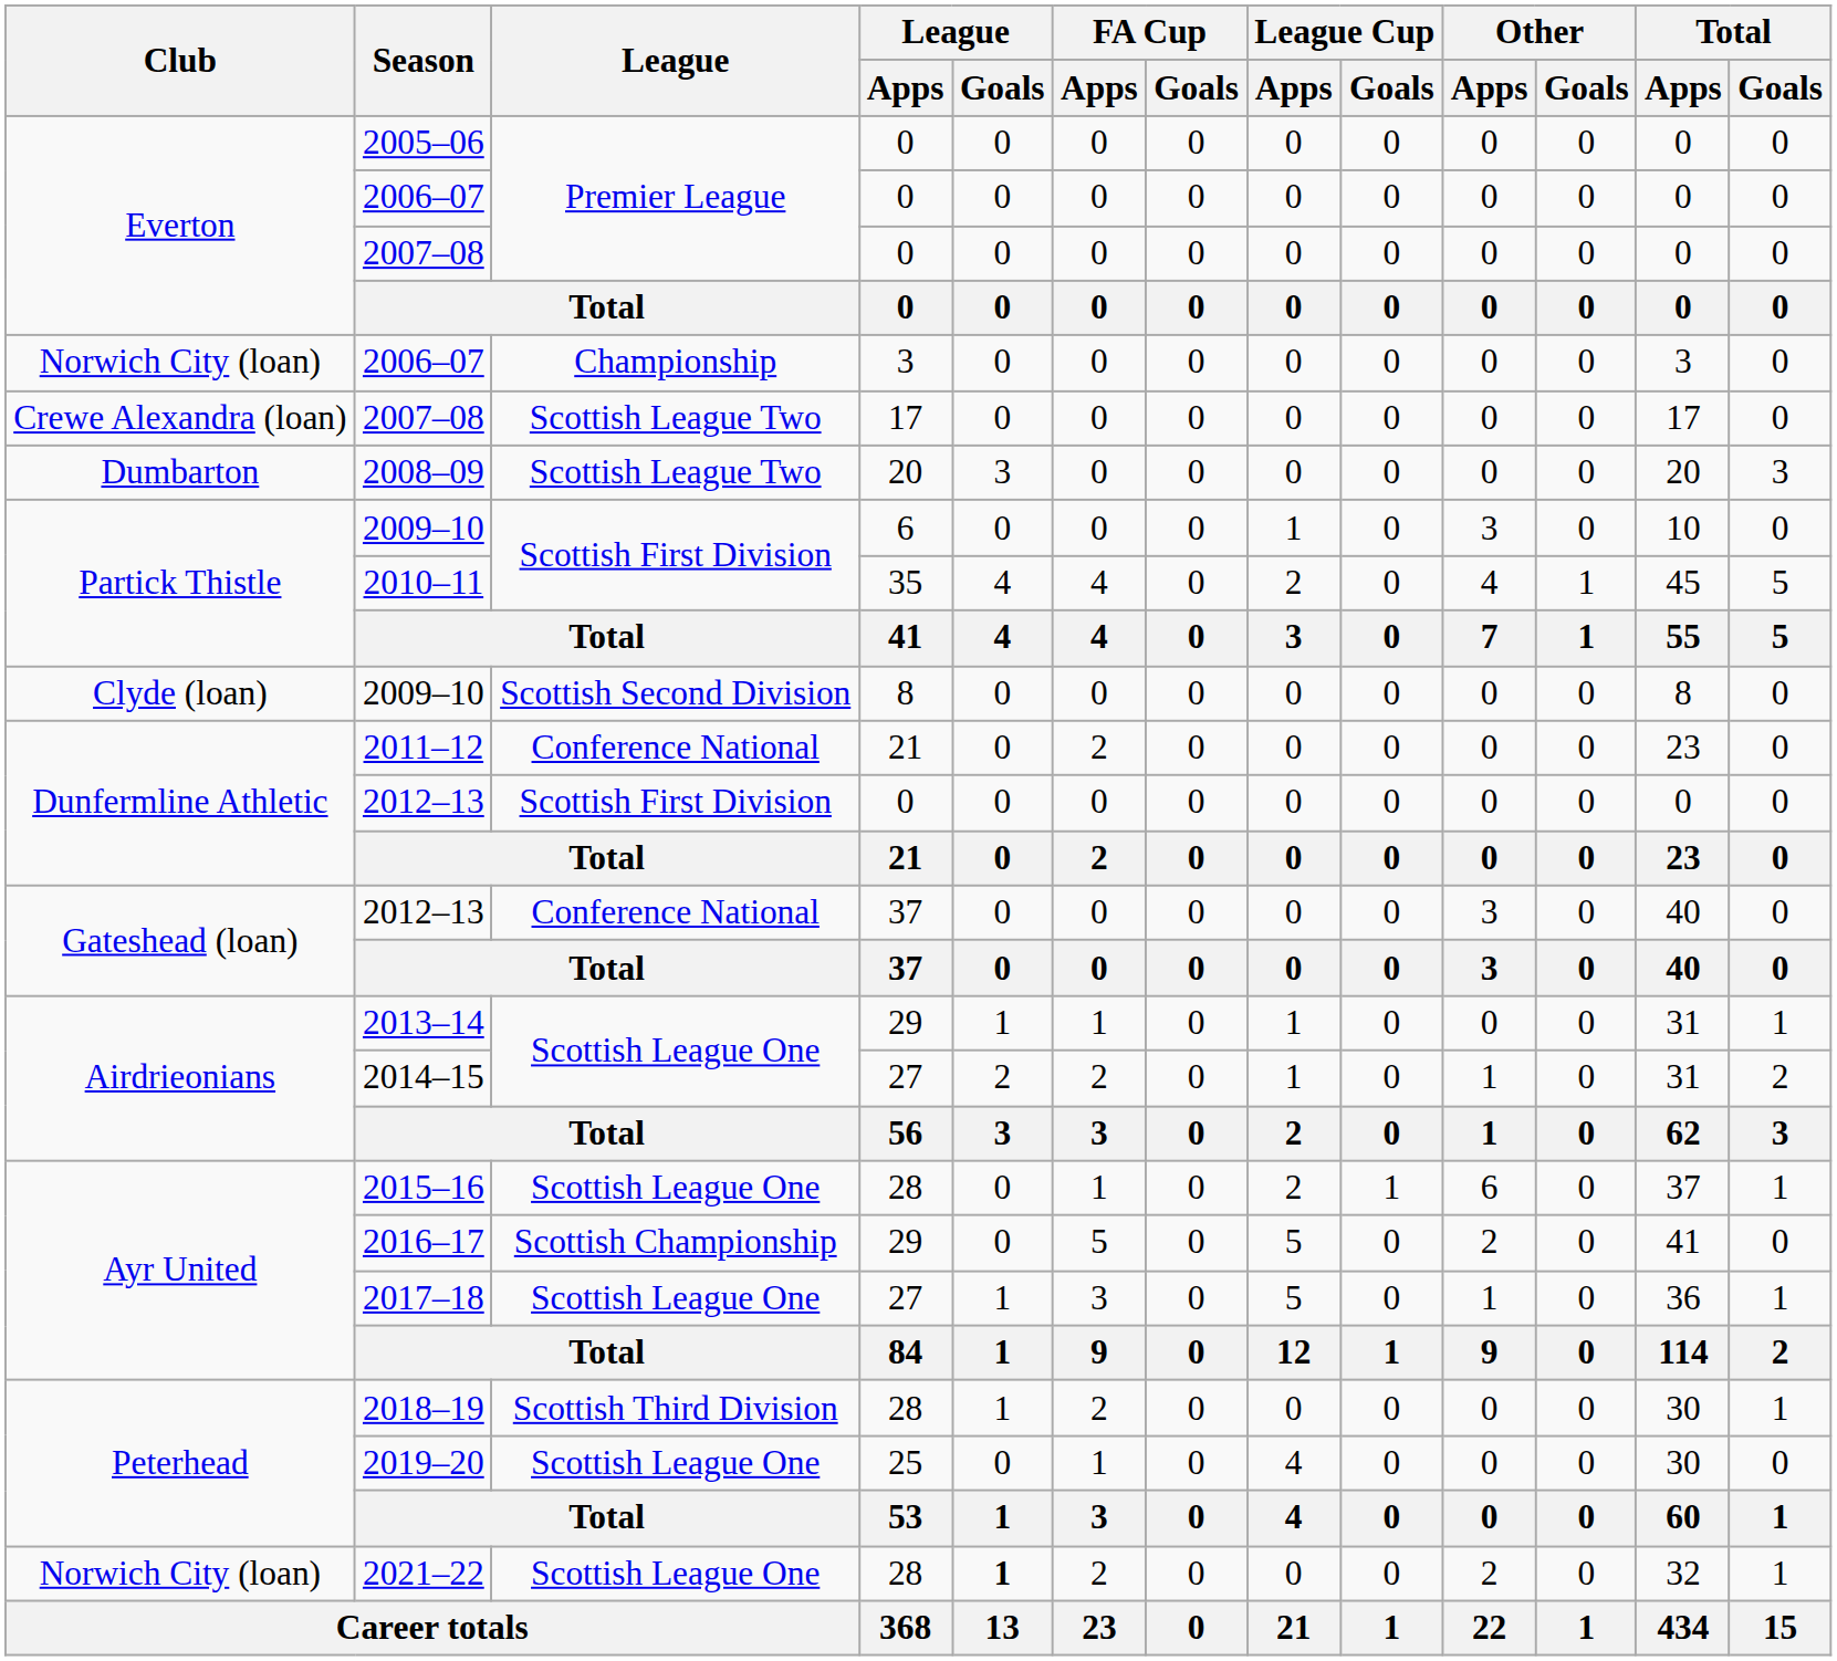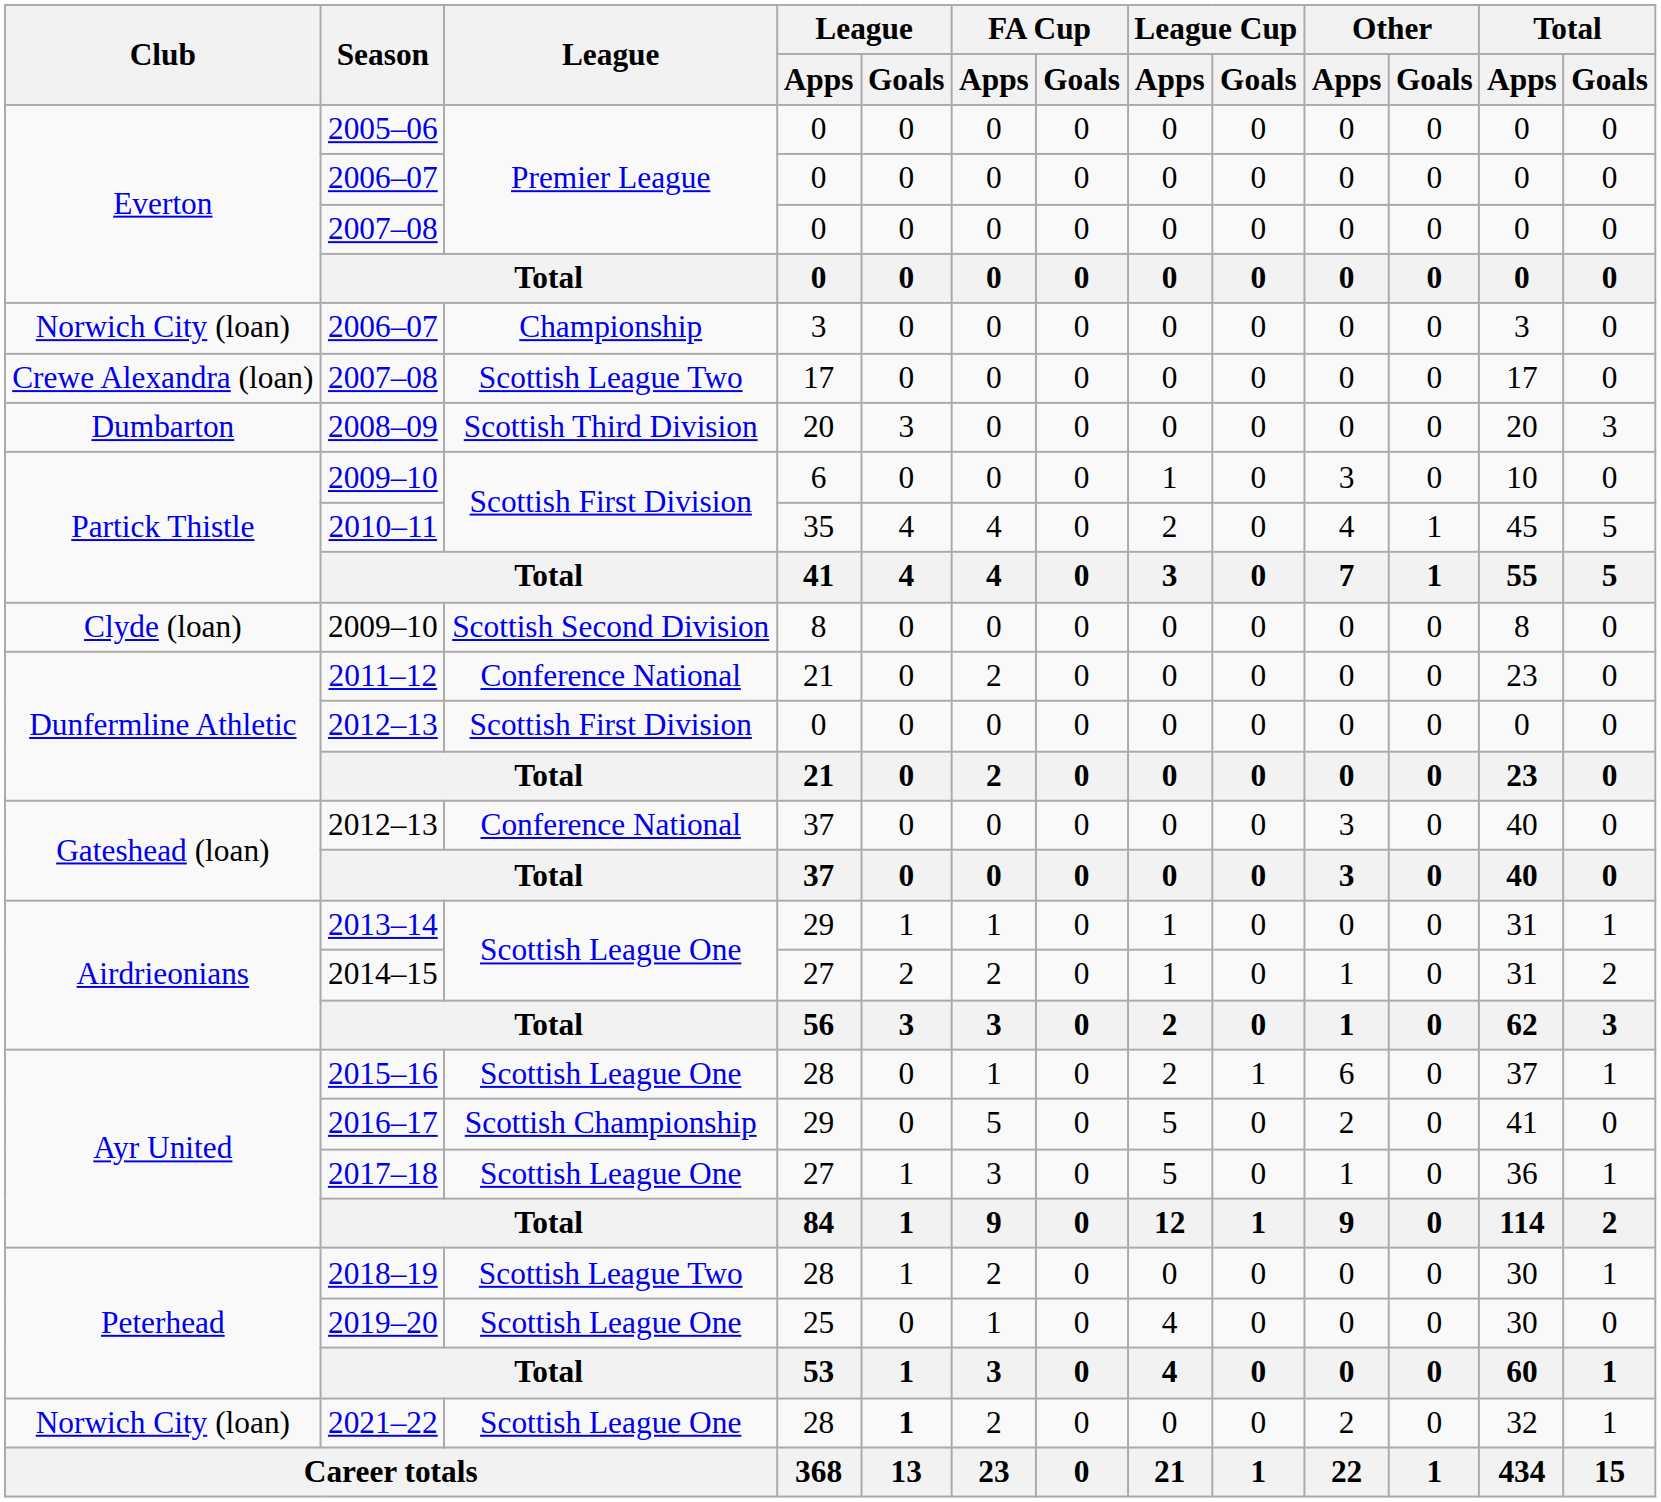2008–09 | League: Scottish League Two -> Scottish Third Division
2018–19 | League: Scottish Third Division -> Scottish League Two
